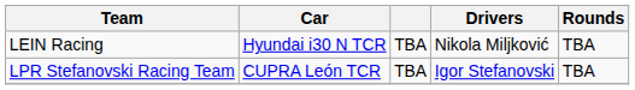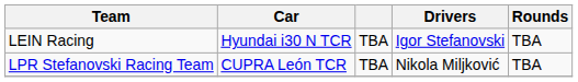LEIN Racing | Drivers: Nikola Miljković -> Igor Stefanovski
LPR Stefanovski Racing Team | Drivers: Igor Stefanovski -> Nikola Miljković
